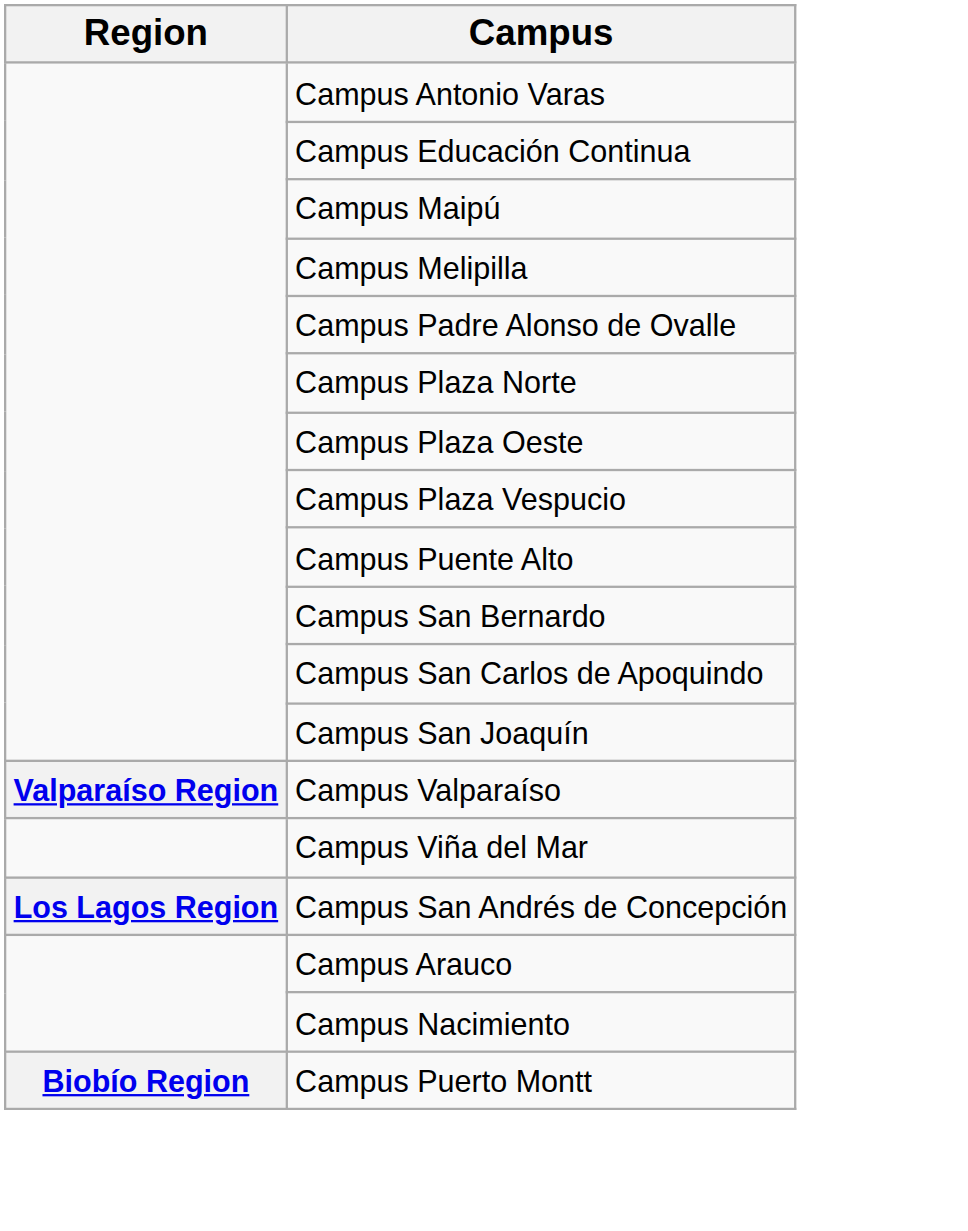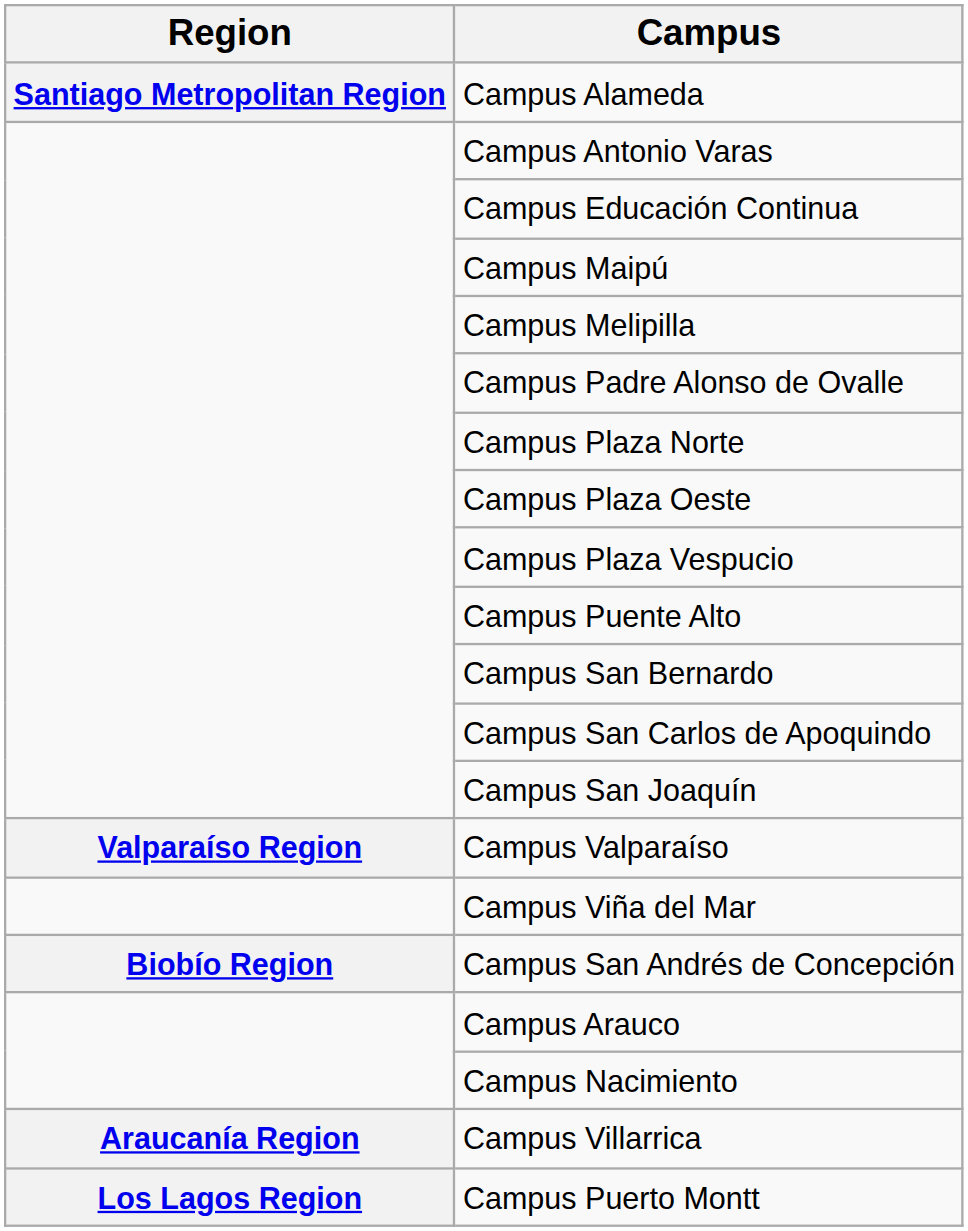+ row: Santiago Metropolitan Region | Campus Alameda
Campus San Andrés de Concepción | Region: Los Lagos Region -> Biobío Region
+ row: Araucanía Region | Campus Villarrica
Campus Puerto Montt | Region: Biobío Region -> Los Lagos Region
